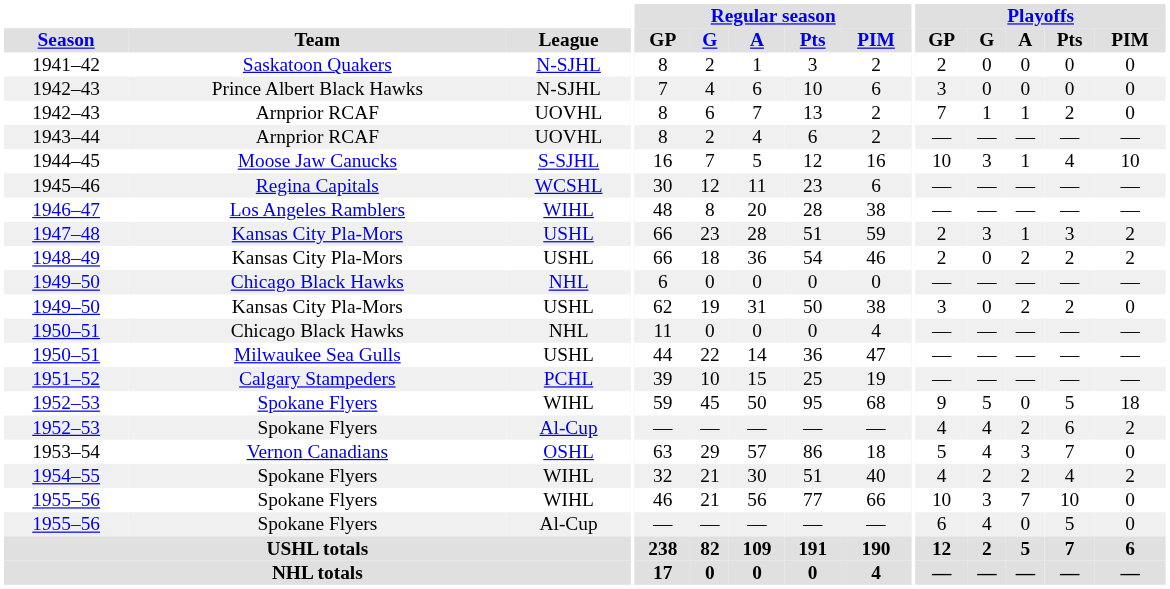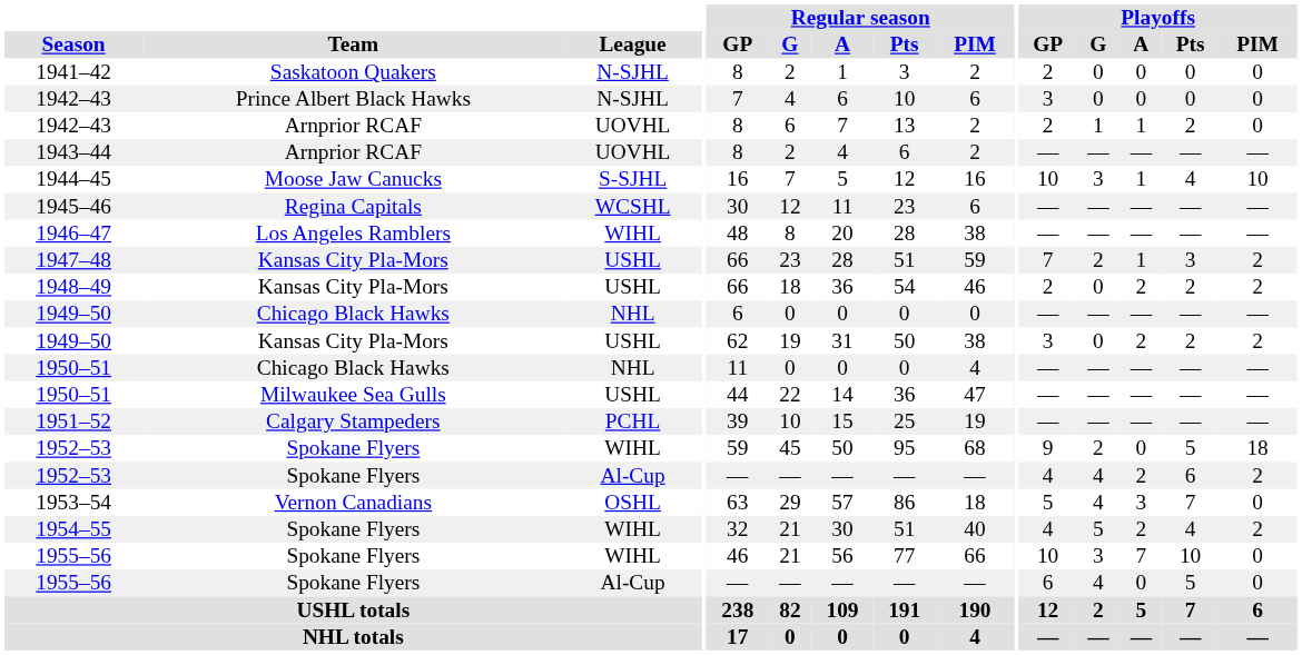1942–43 / UOVHL | Playoffs / GP: 7 -> 2
1947–48 | Playoffs / GP: 2 -> 7
1947–48 | Playoffs / G: 3 -> 2
1949–50 / USHL | Playoffs / PIM: 0 -> 2
1952–53 / WIHL | Playoffs / G: 5 -> 2
1954–55 | Playoffs / G: 2 -> 5
